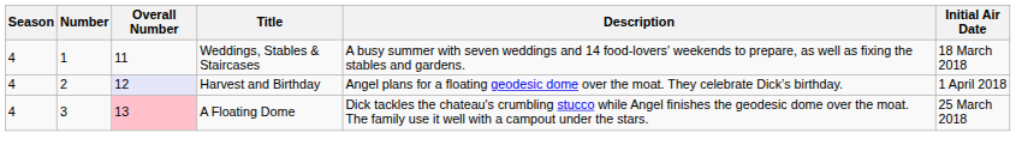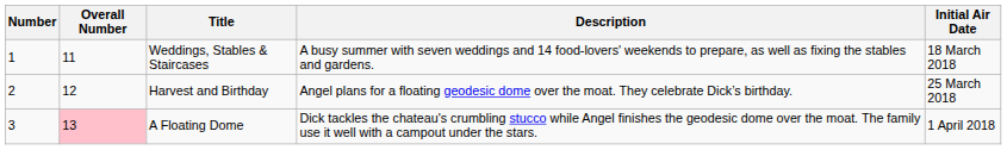- column: Season | 4 | 4 | 4
Harvest and Birthday | Overall Number: lavender background -> no background
Harvest and Birthday | Initial Air Date: 1 April 2018 -> 25 March 2018
A Floating Dome | Initial Air Date: 25 March 2018 -> 1 April 2018
